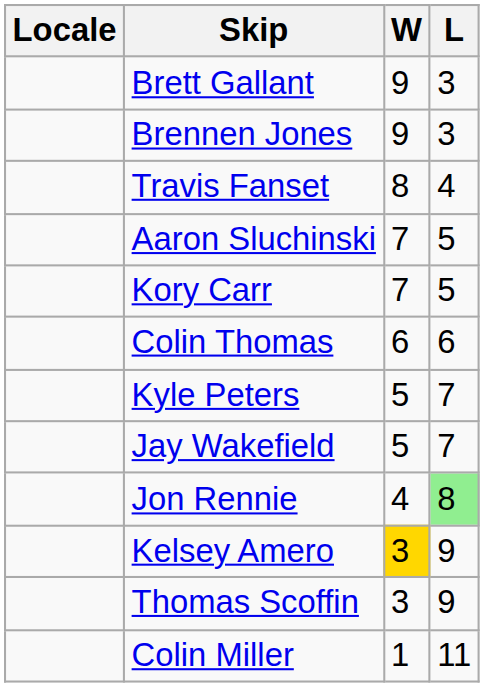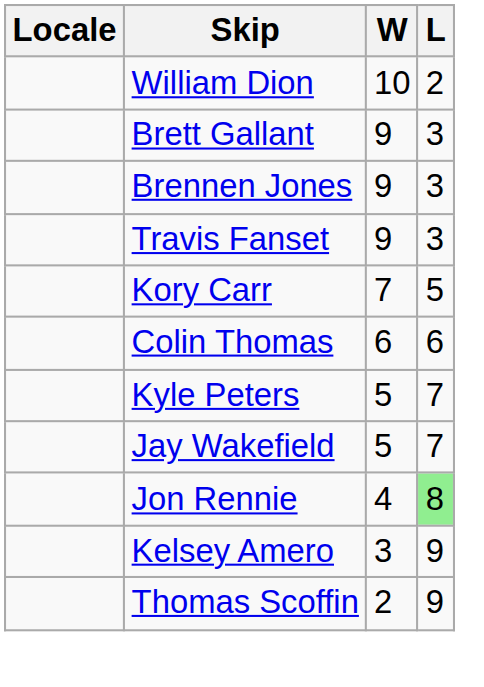+ row: William Dion | 10 | 2
Travis Fanset | W: 8 -> 9
Travis Fanset | L: 4 -> 3
- row: Aaron Sluchinski | 7 | 5
Kelsey Amero | W: gold background -> no background
Thomas Scoffin | W: 3 -> 2
- row: Colin Miller | 1 | 11
